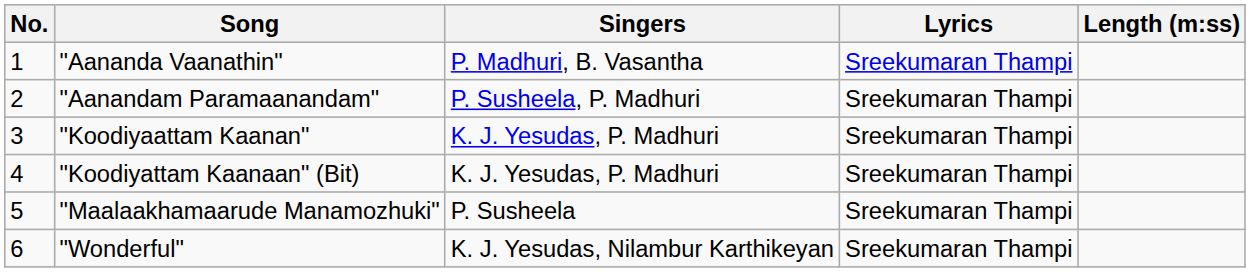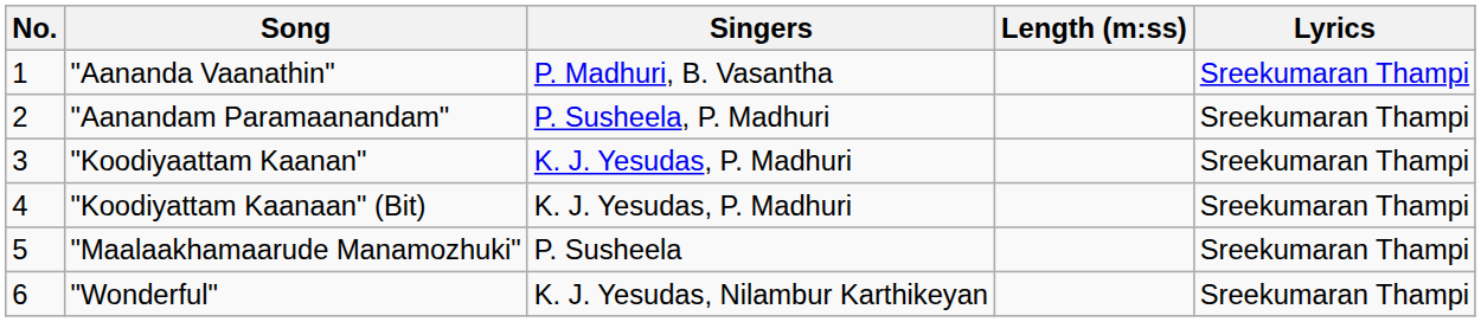columns swapped: Lyrics <-> Length (m:ss)
